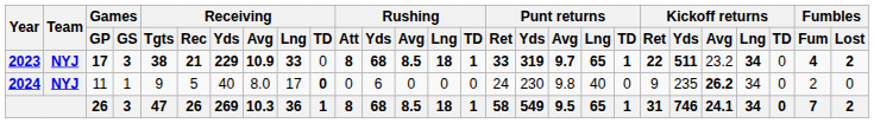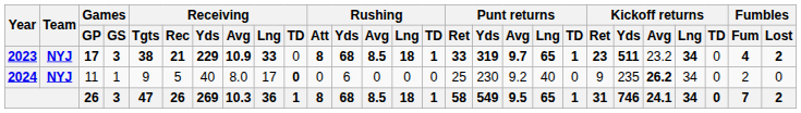2023 | Kickoff returns / Ret: 22 -> 23
2024 | Punt returns / Ret: 24 -> 25
2024 | Punt returns / Avg: 9.8 -> 9.2
